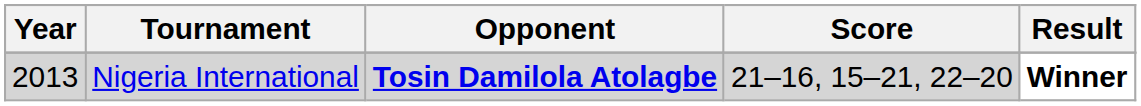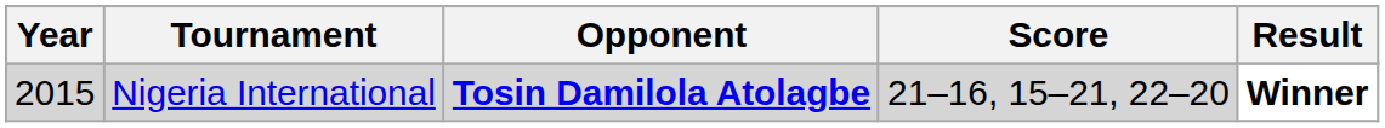Nigeria International | Year: 2013 -> 2015
